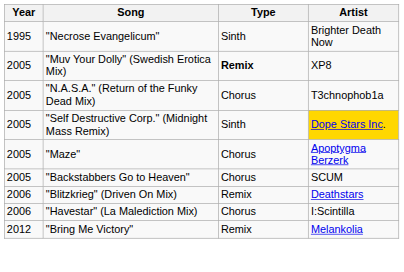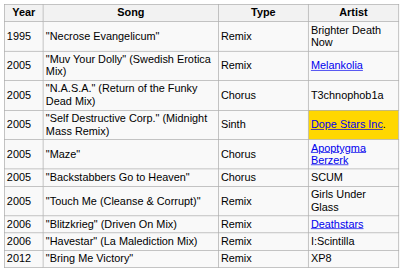"Necrose Evangelicum" | Type: Sinth -> Remix
"Muv Your Dolly" (Swedish Erotica Mix) | Type: bold -> normal
"Muv Your Dolly" (Swedish Erotica Mix) | Artist: XP8 -> Melankolia
+ row: 2005 | "Touch Me (Cleanse & Corrupt)" | Remix | Girls Under Glass
"Havestar" (La Malediction Mix) | Type: Chorus -> Remix
"Bring Me Victory" | Artist: Melankolia -> XP8
